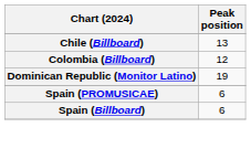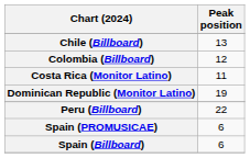+ row: Costa Rica (Monitor Latino) | 11
+ row: Peru (Billboard) | 22
